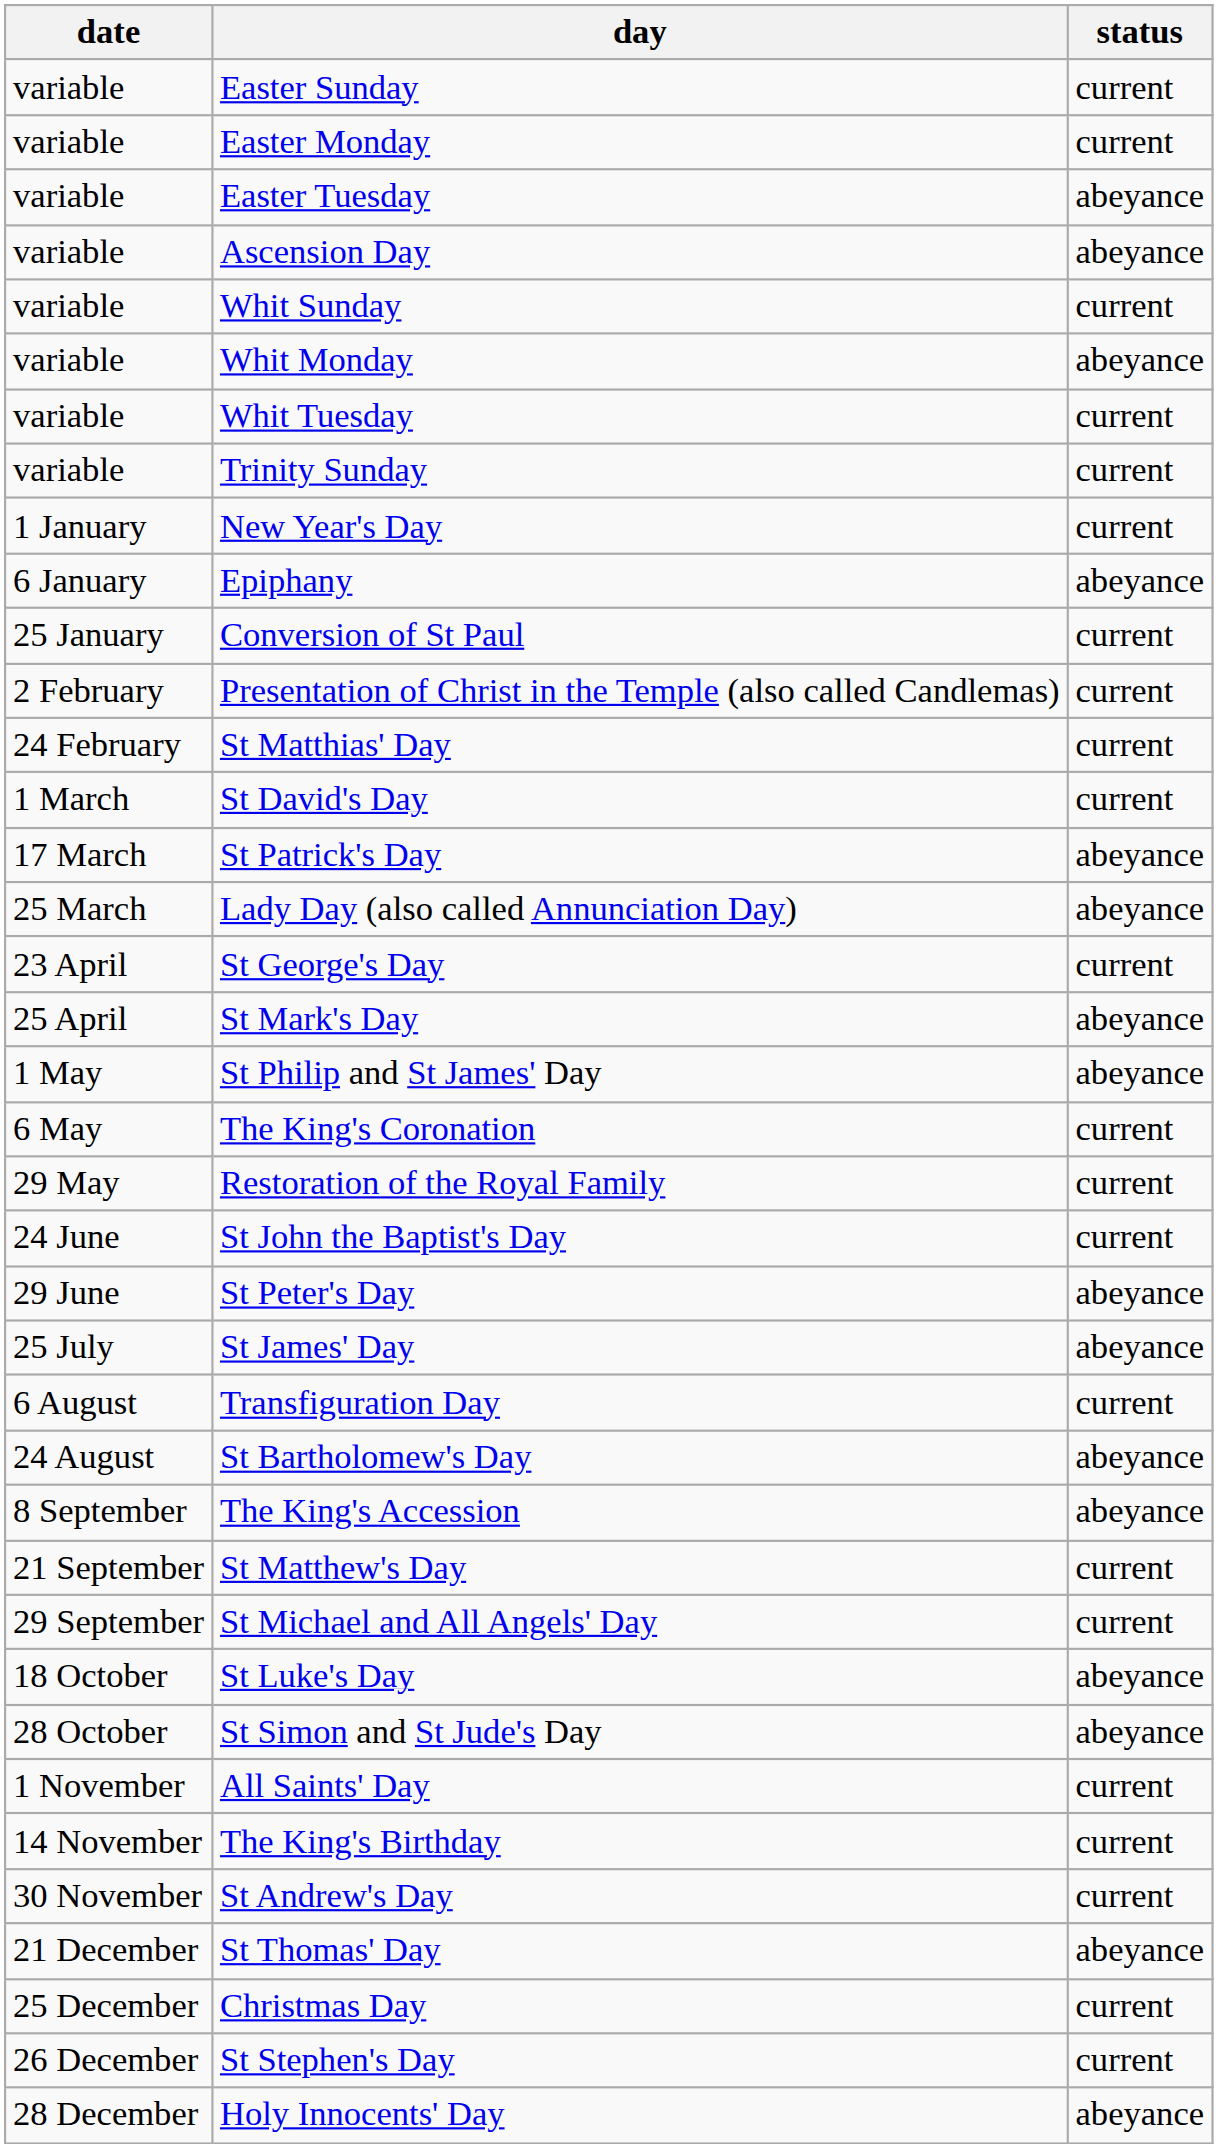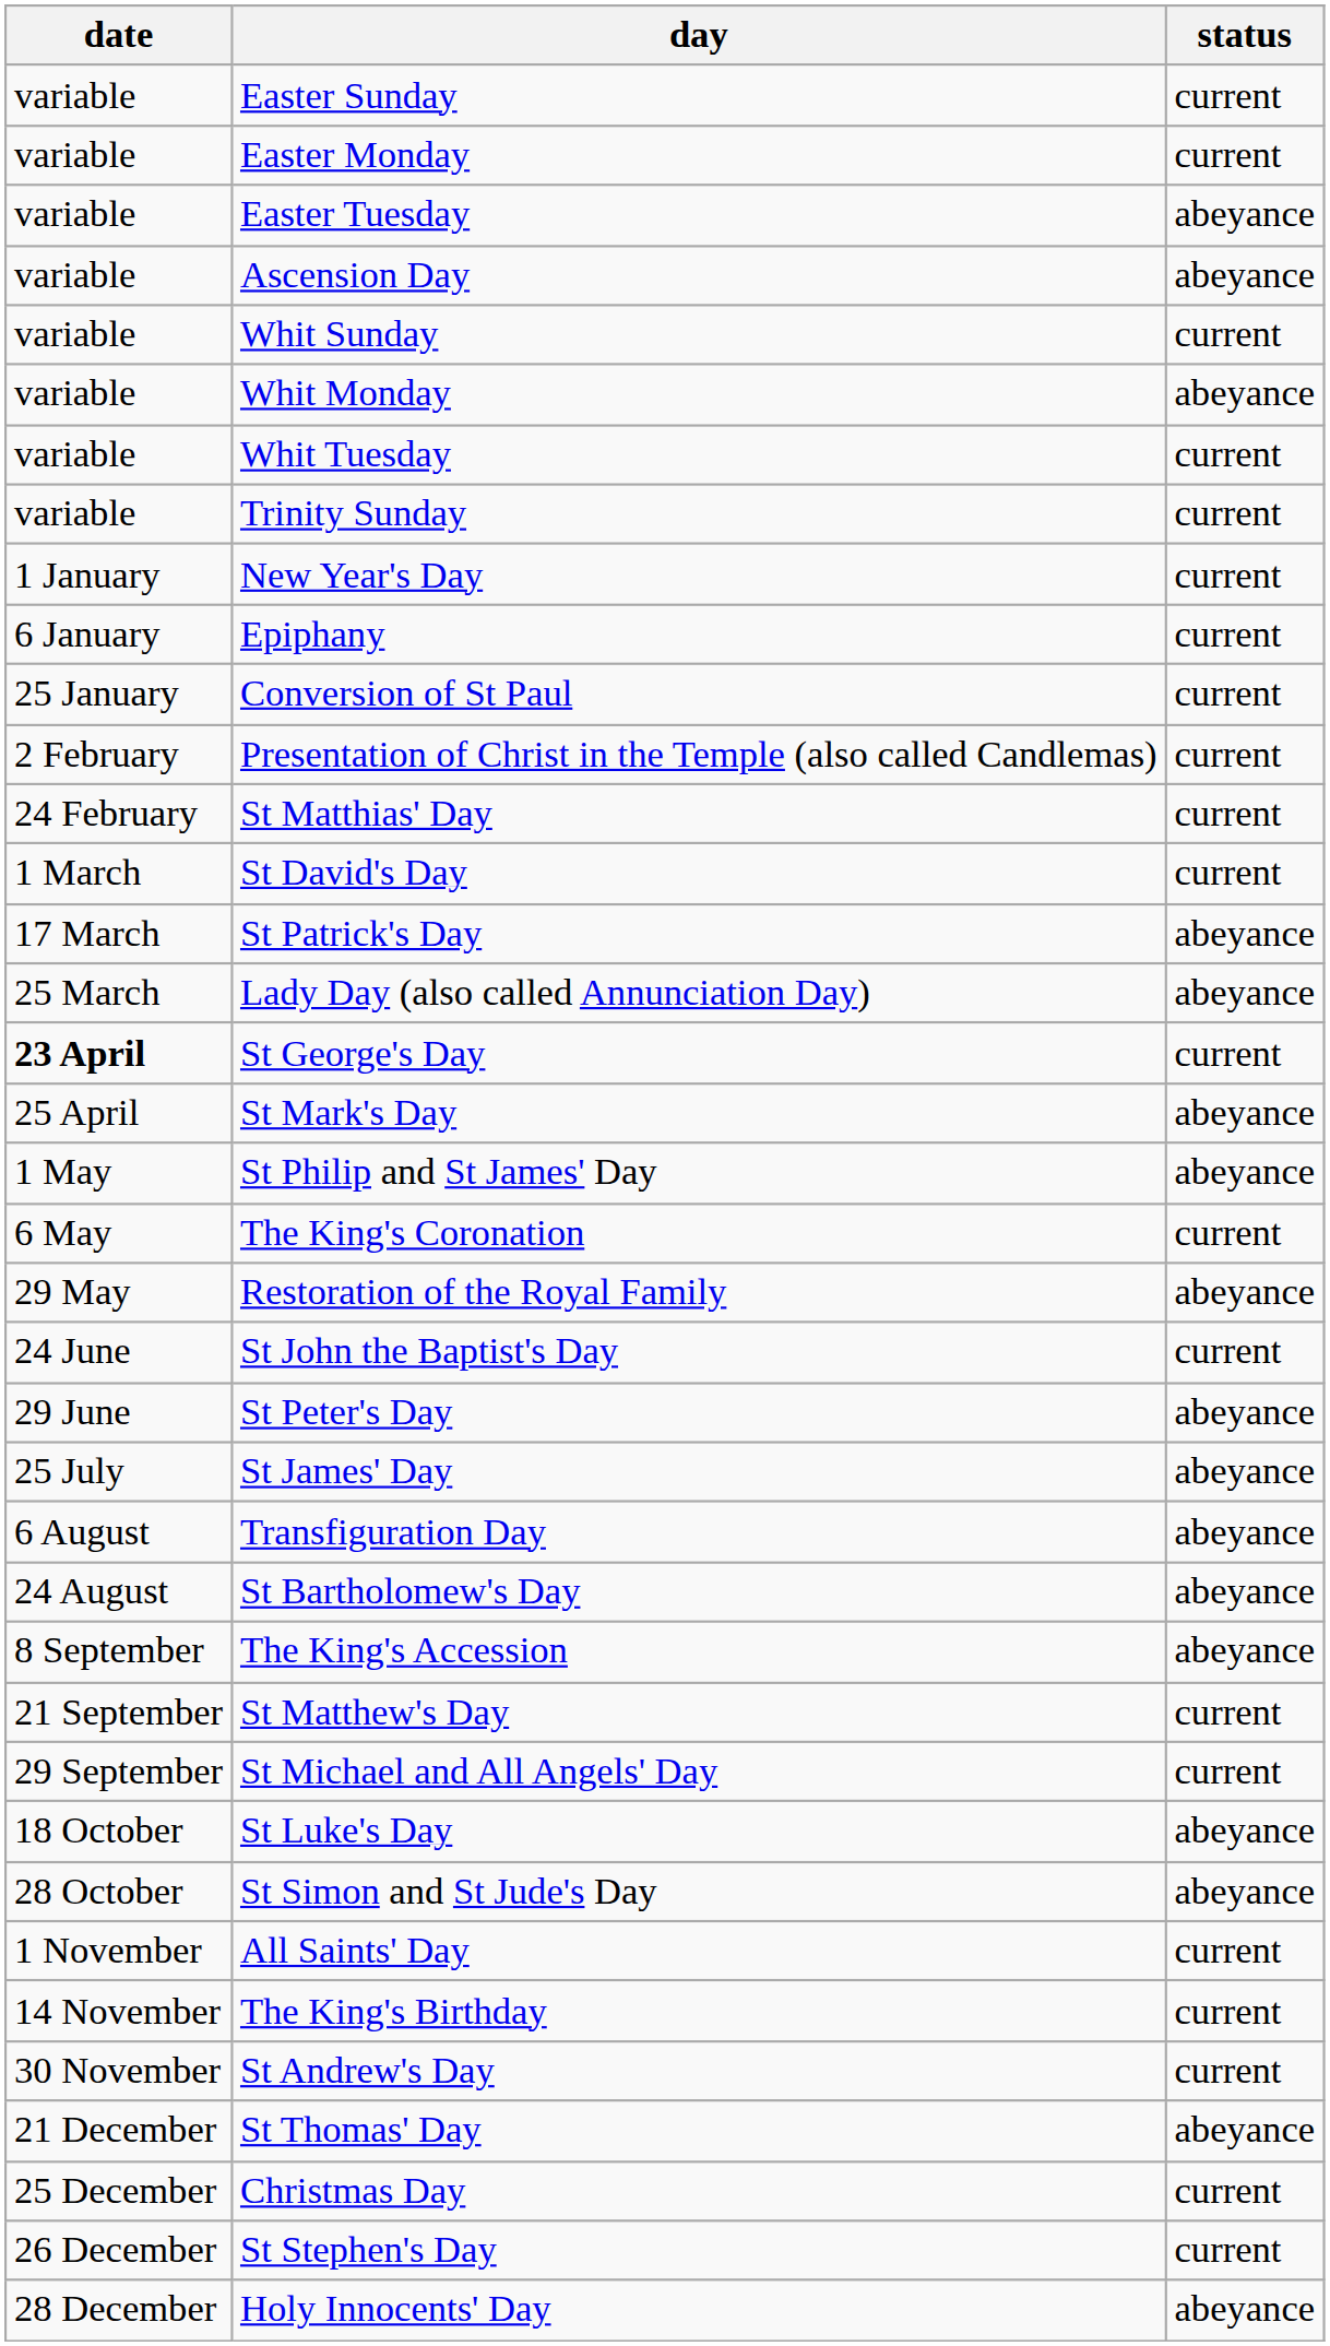Epiphany | status: abeyance -> current
St George's Day | date: normal -> bold
Restoration of the Royal Family | status: current -> abeyance
Transfiguration Day | status: current -> abeyance
